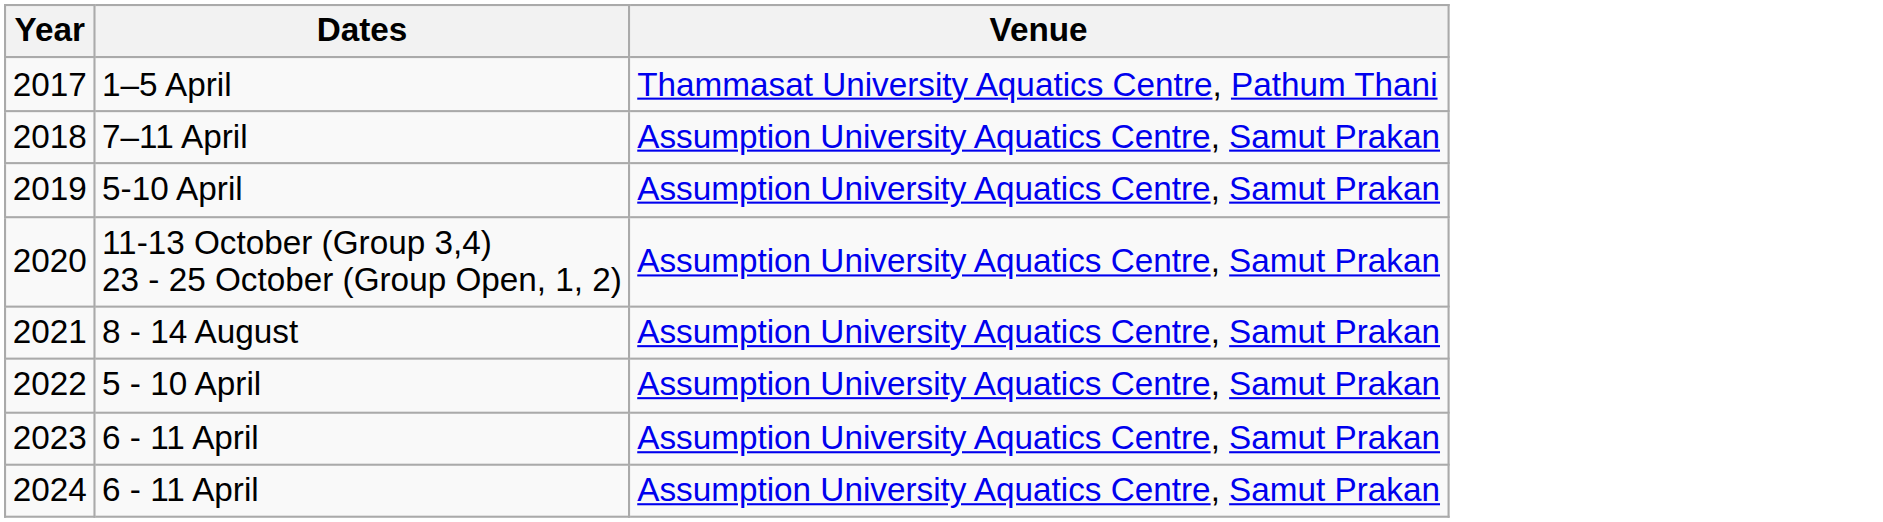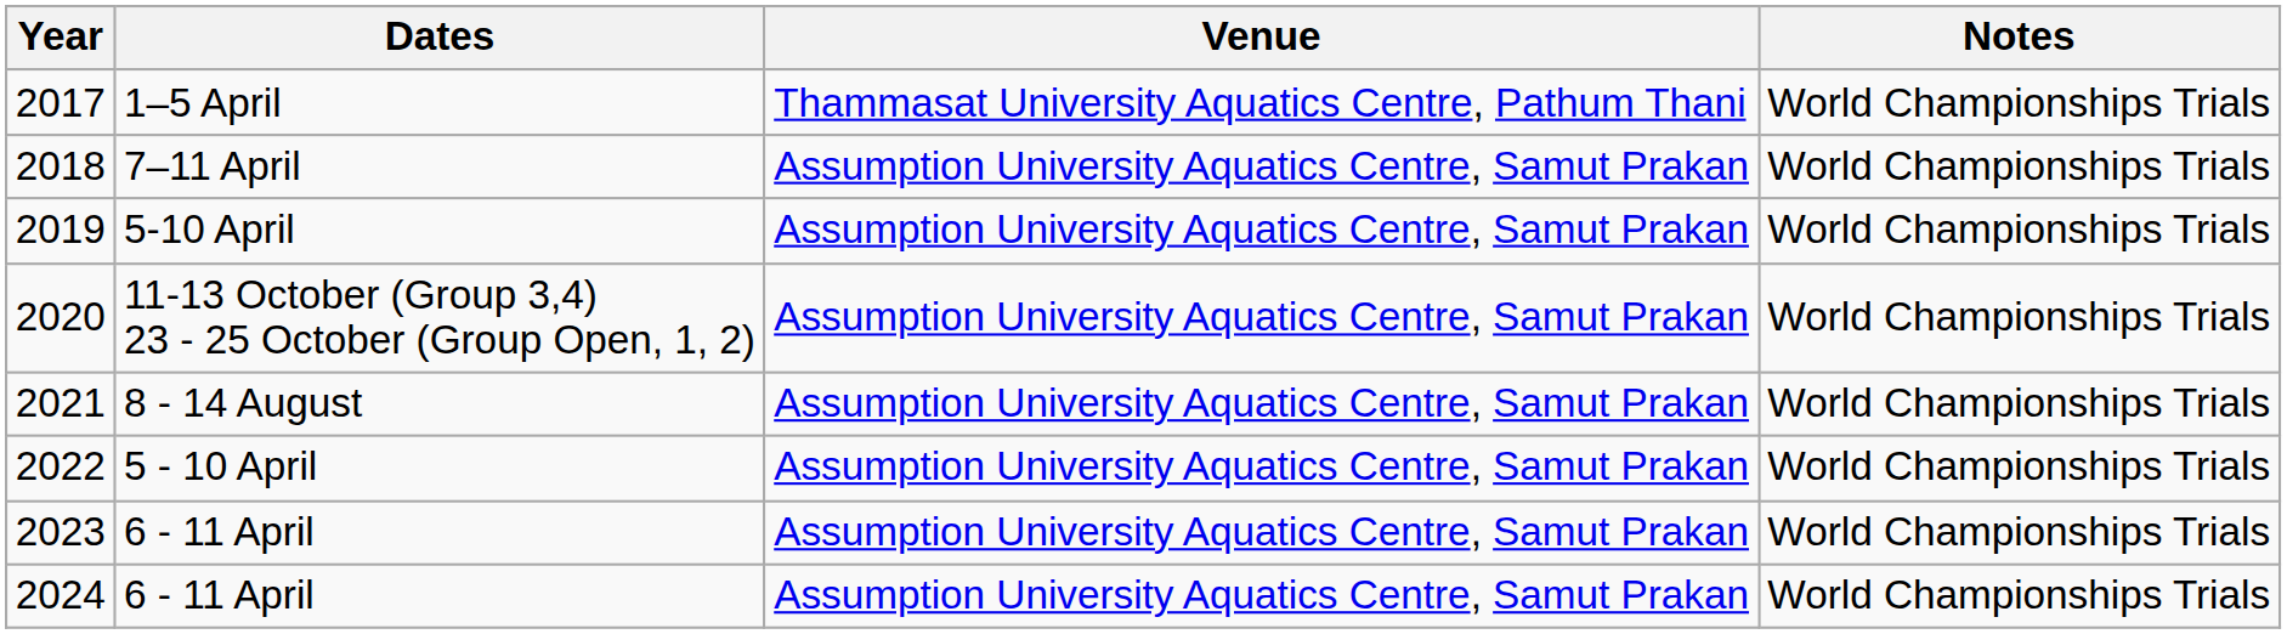+ column: Notes | World Championships Trials | World Championships Trials | World Championships Trials | World Championships Trials | World Championships Trials | World Championships Trials | World Championships Trials | World Championships Trials
